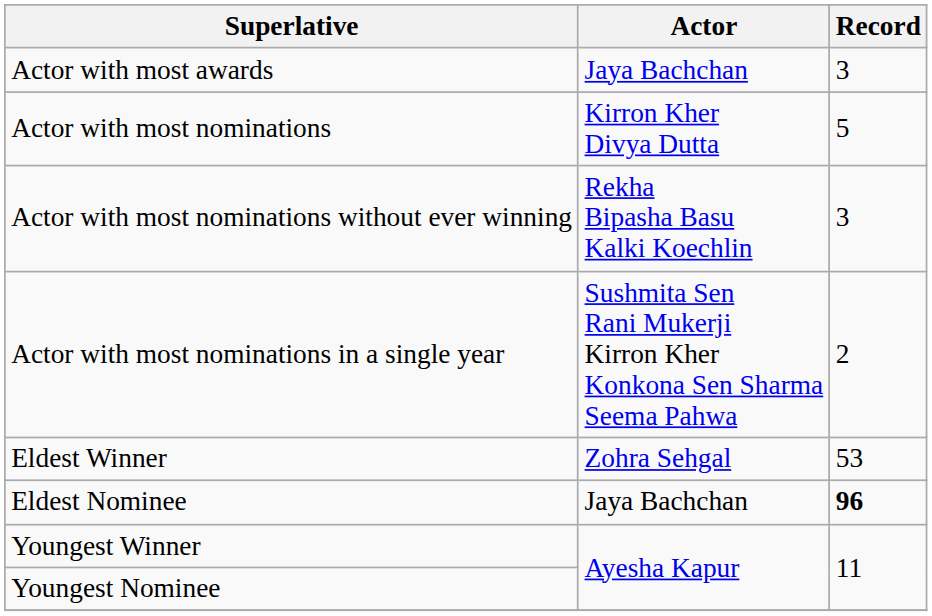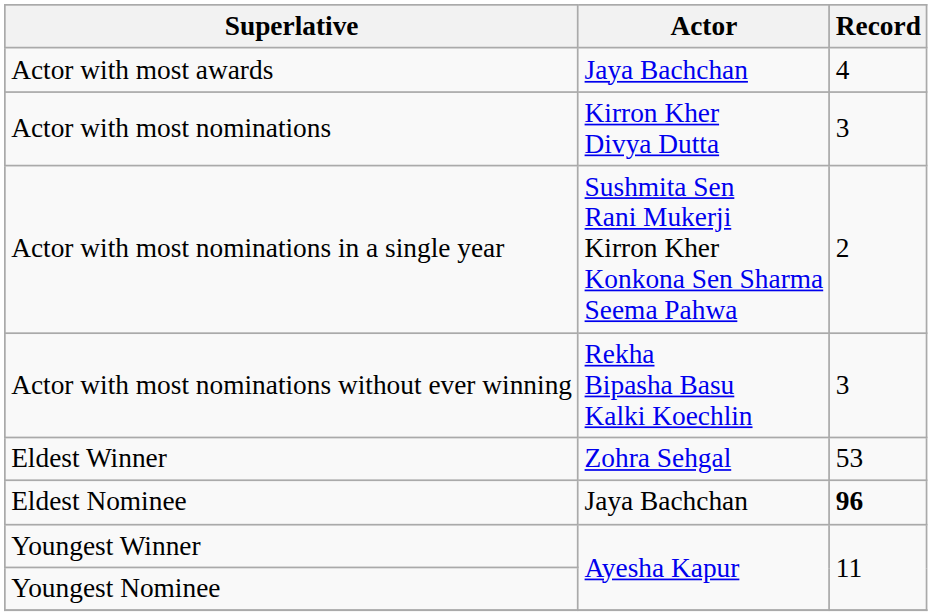Actor with most awards | Record: 3 -> 4
Actor with most nominations | Record: 5 -> 3
rows swapped: Actor with most nominations without ever winning <-> Actor with most nominations in a single year
